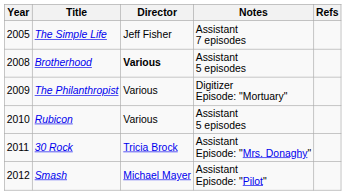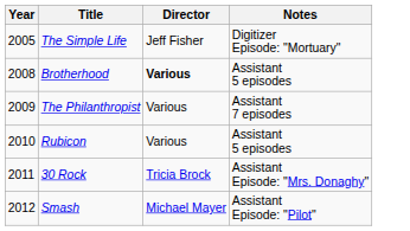- column: Refs
The Simple Life | Notes: Assistant 7 episodes -> Digitizer Episode: "Mortuary"
The Philanthropist | Notes: Digitizer Episode: "Mortuary" -> Assistant 7 episodes
